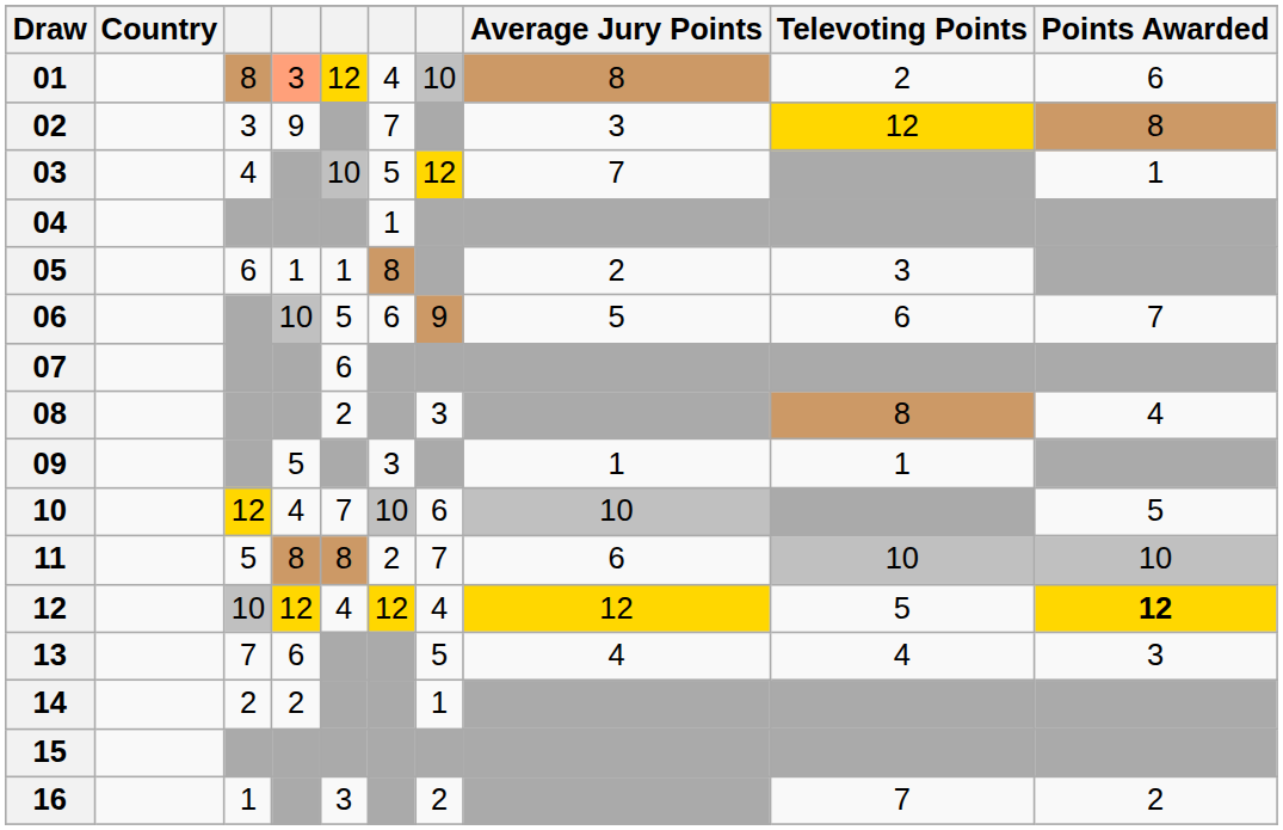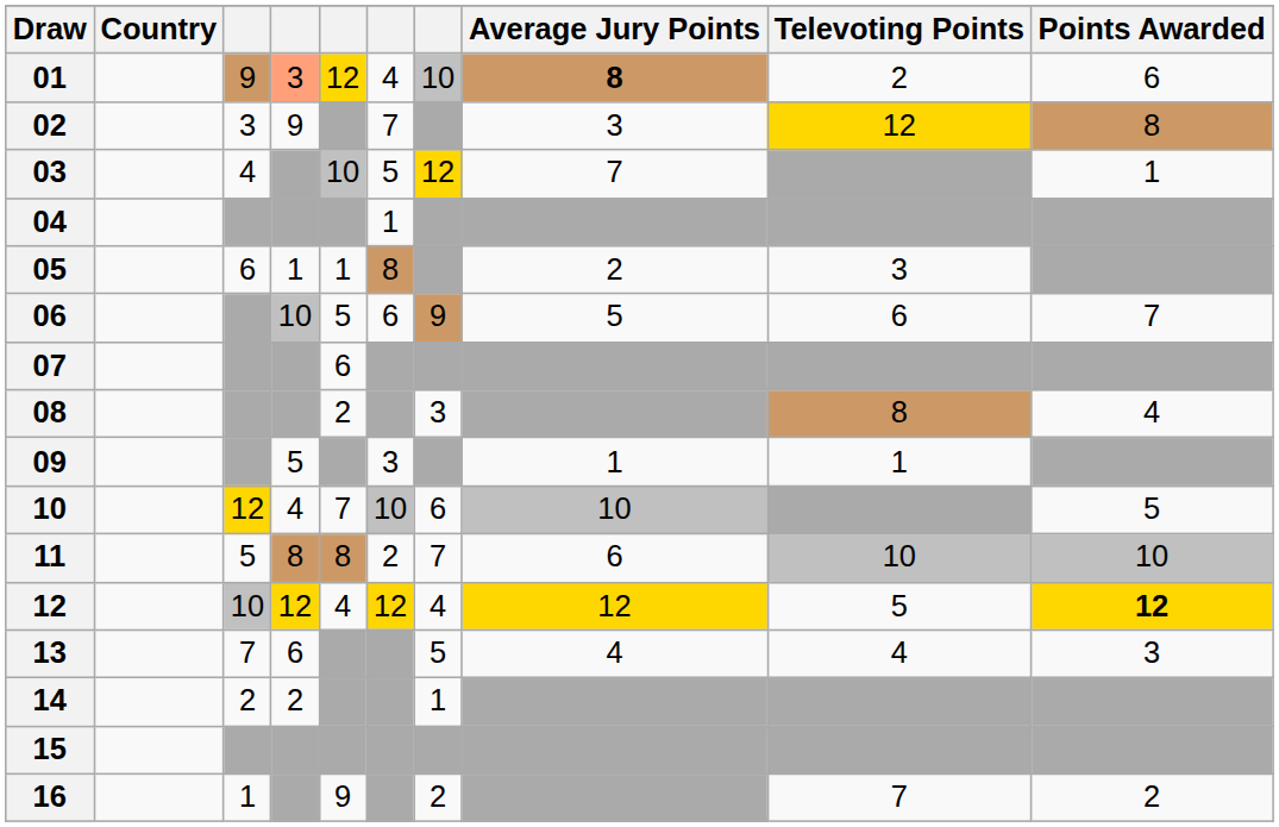01 | column 3: 8 -> 9
01 | Average Jury Points: normal -> bold
16 | column 5: 3 -> 9
